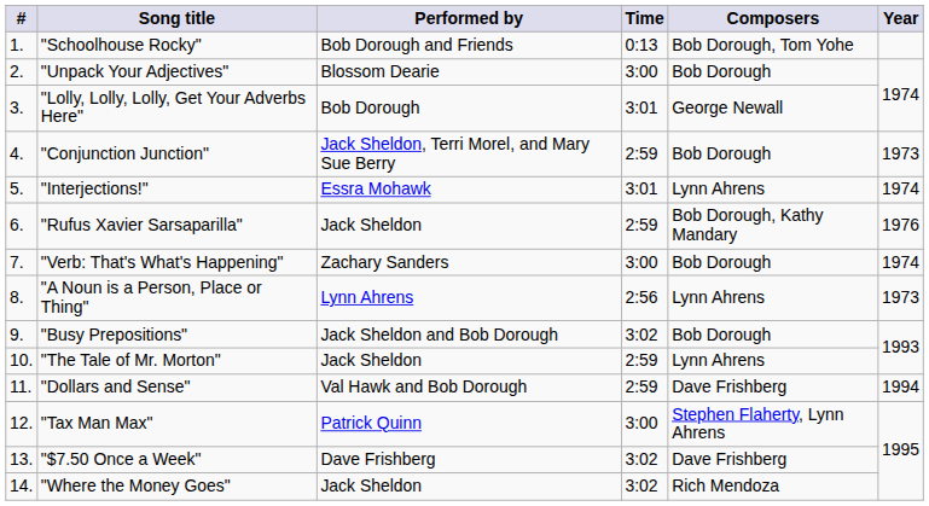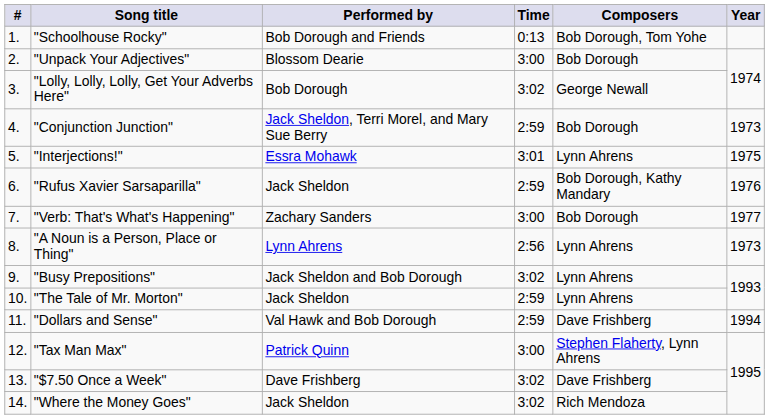"Lolly, Lolly, Lolly, Get Your Adverbs Here" | Time: 3:01 -> 3:02
"Interjections!" | Year: 1974 -> 1975
"Verb: That's What's Happening" | Year: 1974 -> 1977
"Busy Prepositions" | Composers: Bob Dorough -> Lynn Ahrens
